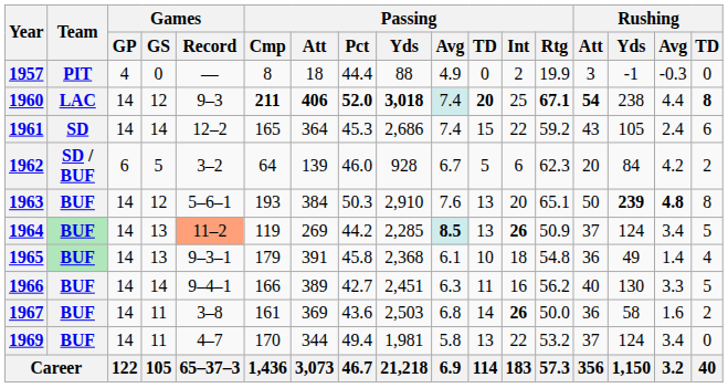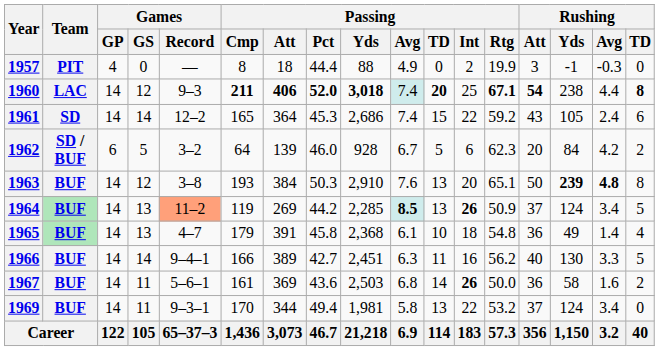1963 | Games / Record: 5–6–1 -> 3–8
1965 | Games / Record: 9–3–1 -> 4–7
1967 | Games / Record: 3–8 -> 5–6–1
1969 | Games / Record: 4–7 -> 9–3–1
